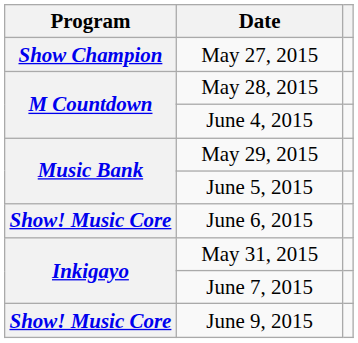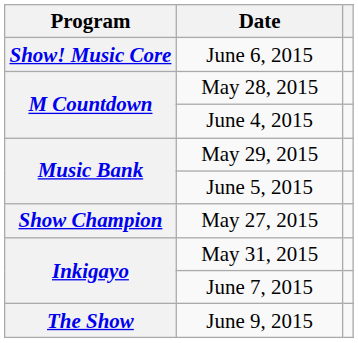rows swapped: May 27, 2015 <-> June 6, 2015
June 9, 2015 | Program: Show! Music Core -> The Show
